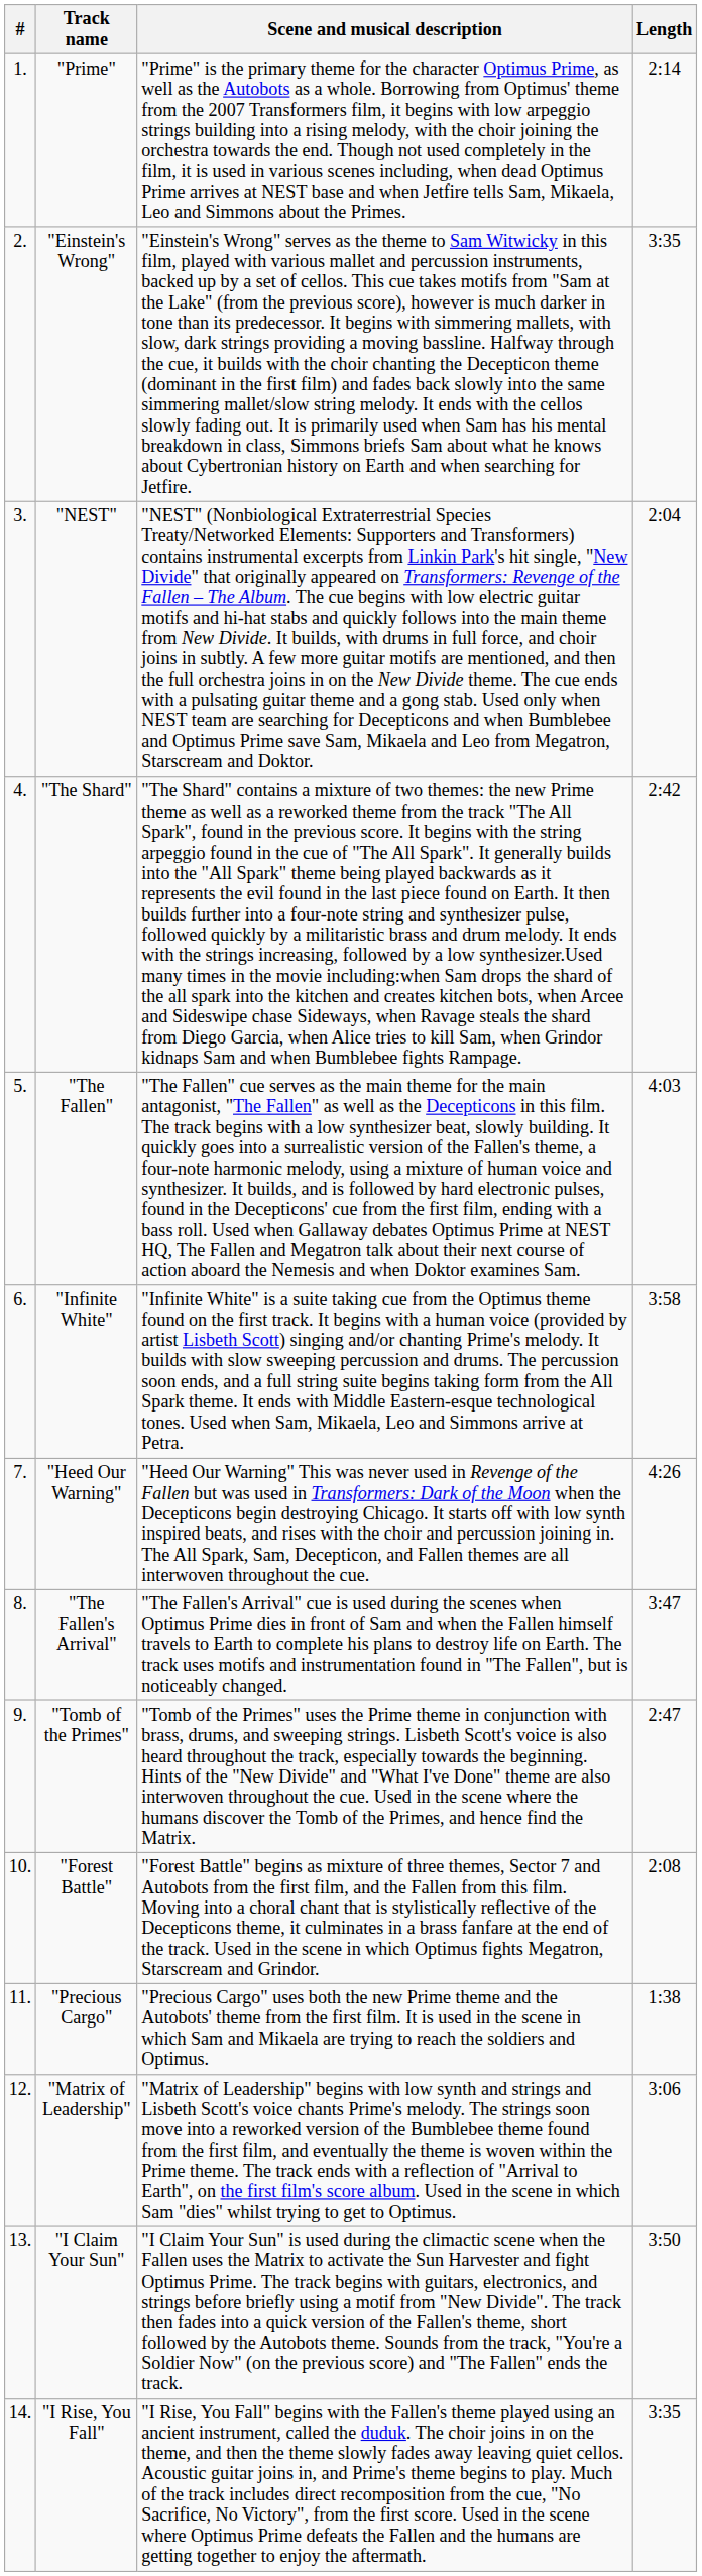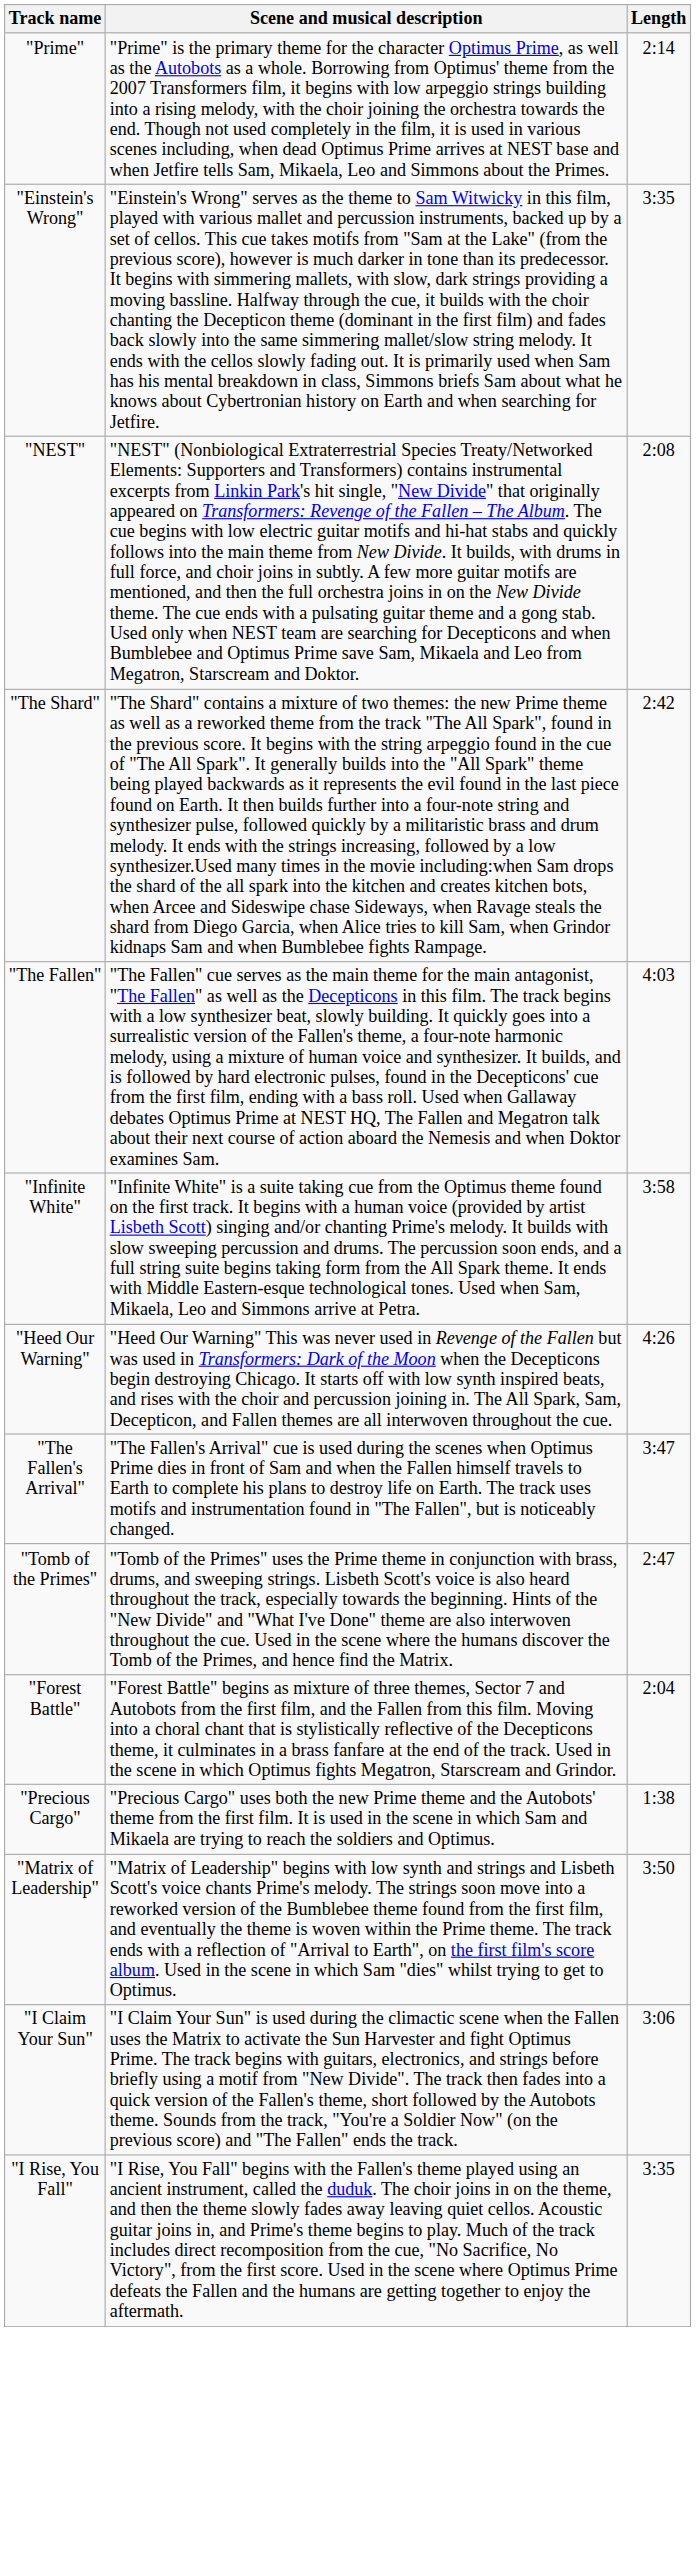- column: # | 1. | 2. | 3. | 4. | 5. | 6. | 7. | 8. | 9. | 10. | 11. | 12. | 13. | 14.
"NEST" | Length: 2:04 -> 2:08
"Forest Battle" | Length: 2:08 -> 2:04
"Matrix of Leadership" | Length: 3:06 -> 3:50
"I Claim Your Sun" | Length: 3:50 -> 3:06
